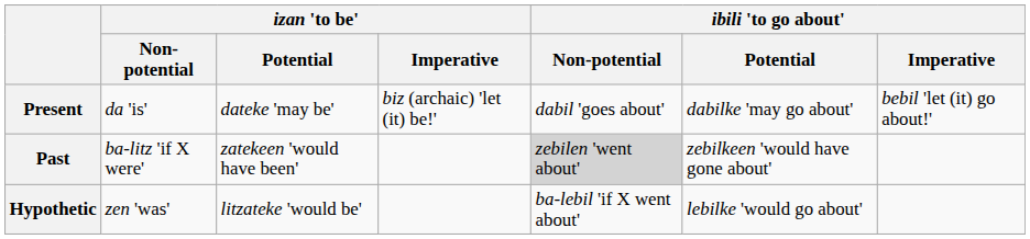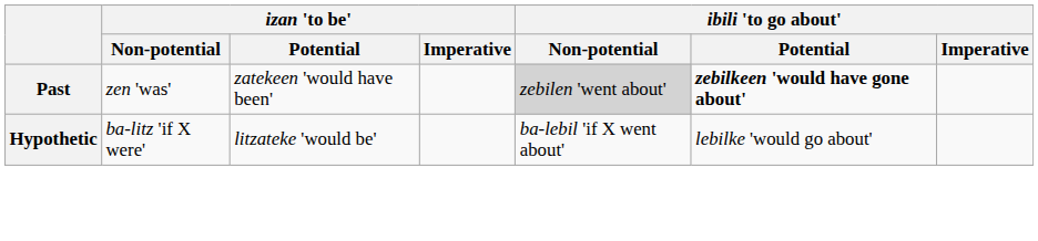- row: Present | da 'is' | dateke 'may be' | biz (archaic) 'let (it) be!' | dabil 'goes about' | dabilke 'may go about' | bebil 'let (it) go about!'
Past | izan 'to be' / Non-potential: ba-litz 'if X were' -> zen 'was'
Past | ibili 'to go about' / Potential: normal -> bold
Hypothetic | izan 'to be' / Non-potential: zen 'was' -> ba-litz 'if X were'
